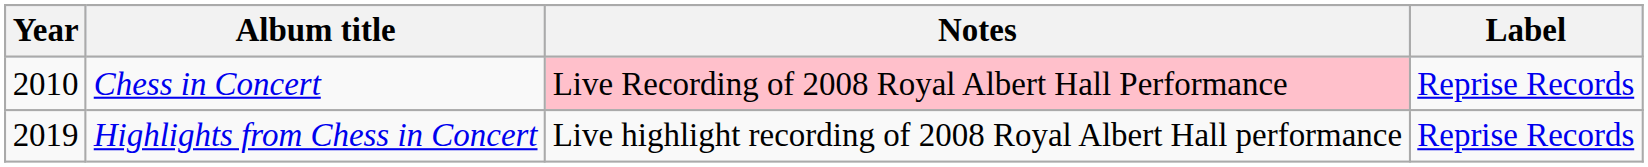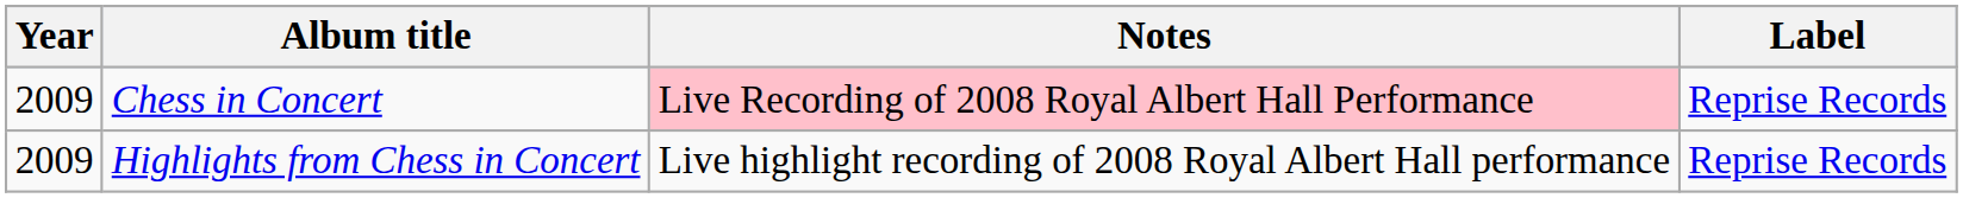Chess in Concert | Year: 2010 -> 2009
Highlights from Chess in Concert | Year: 2019 -> 2009
